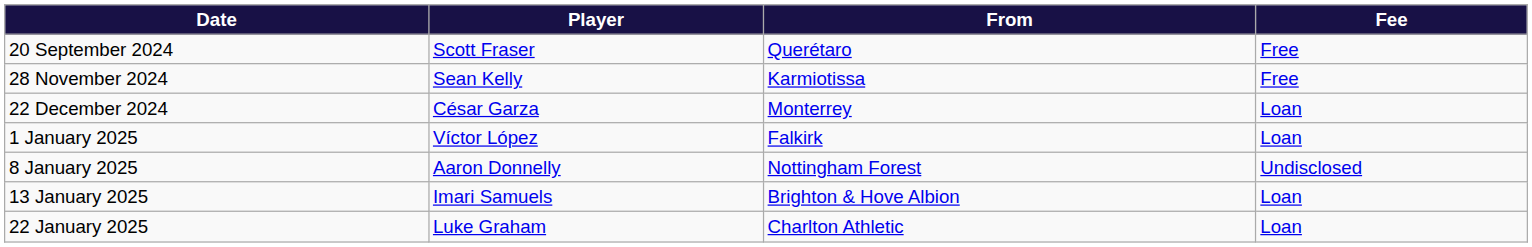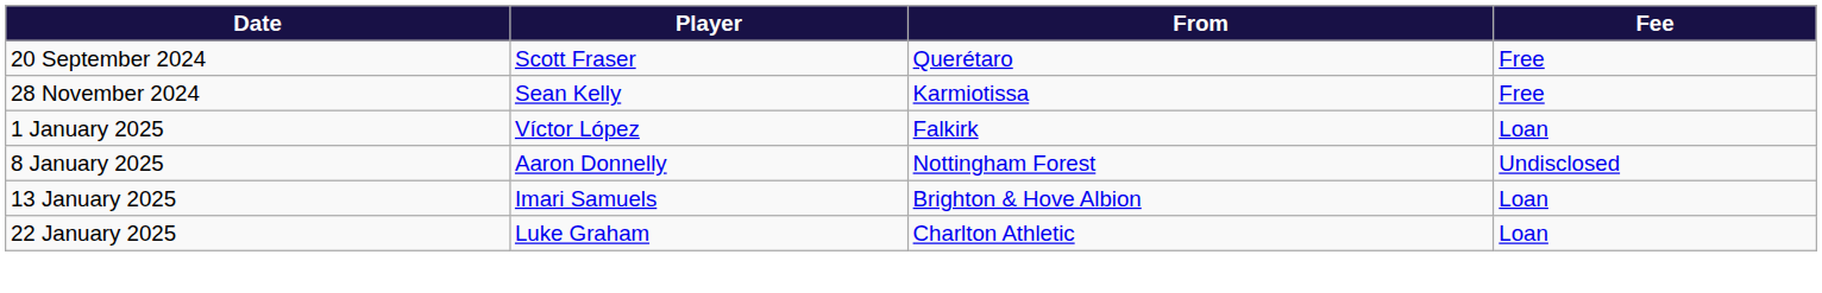- row: 22 December 2024 | César Garza | Monterrey | Loan
